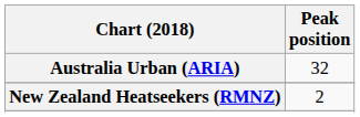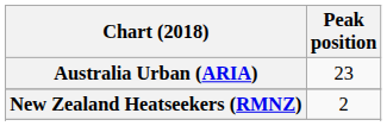Australia Urban (ARIA) | Peak position: 32 -> 23
